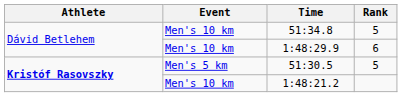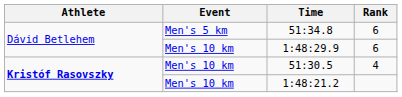51:34.8 | Event: Men's 10 km -> Men's 5 km
51:34.8 | Rank: 5 -> 6
51:30.5 | Event: Men's 5 km -> Men's 10 km
51:30.5 | Rank: 5 -> 4
